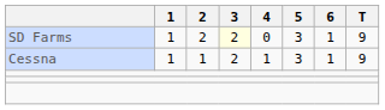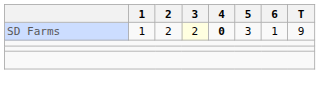SD Farms | 4: normal -> bold
- row: Cessna | 1 | 1 | 2 | 1 | 3 | 1 | 9
